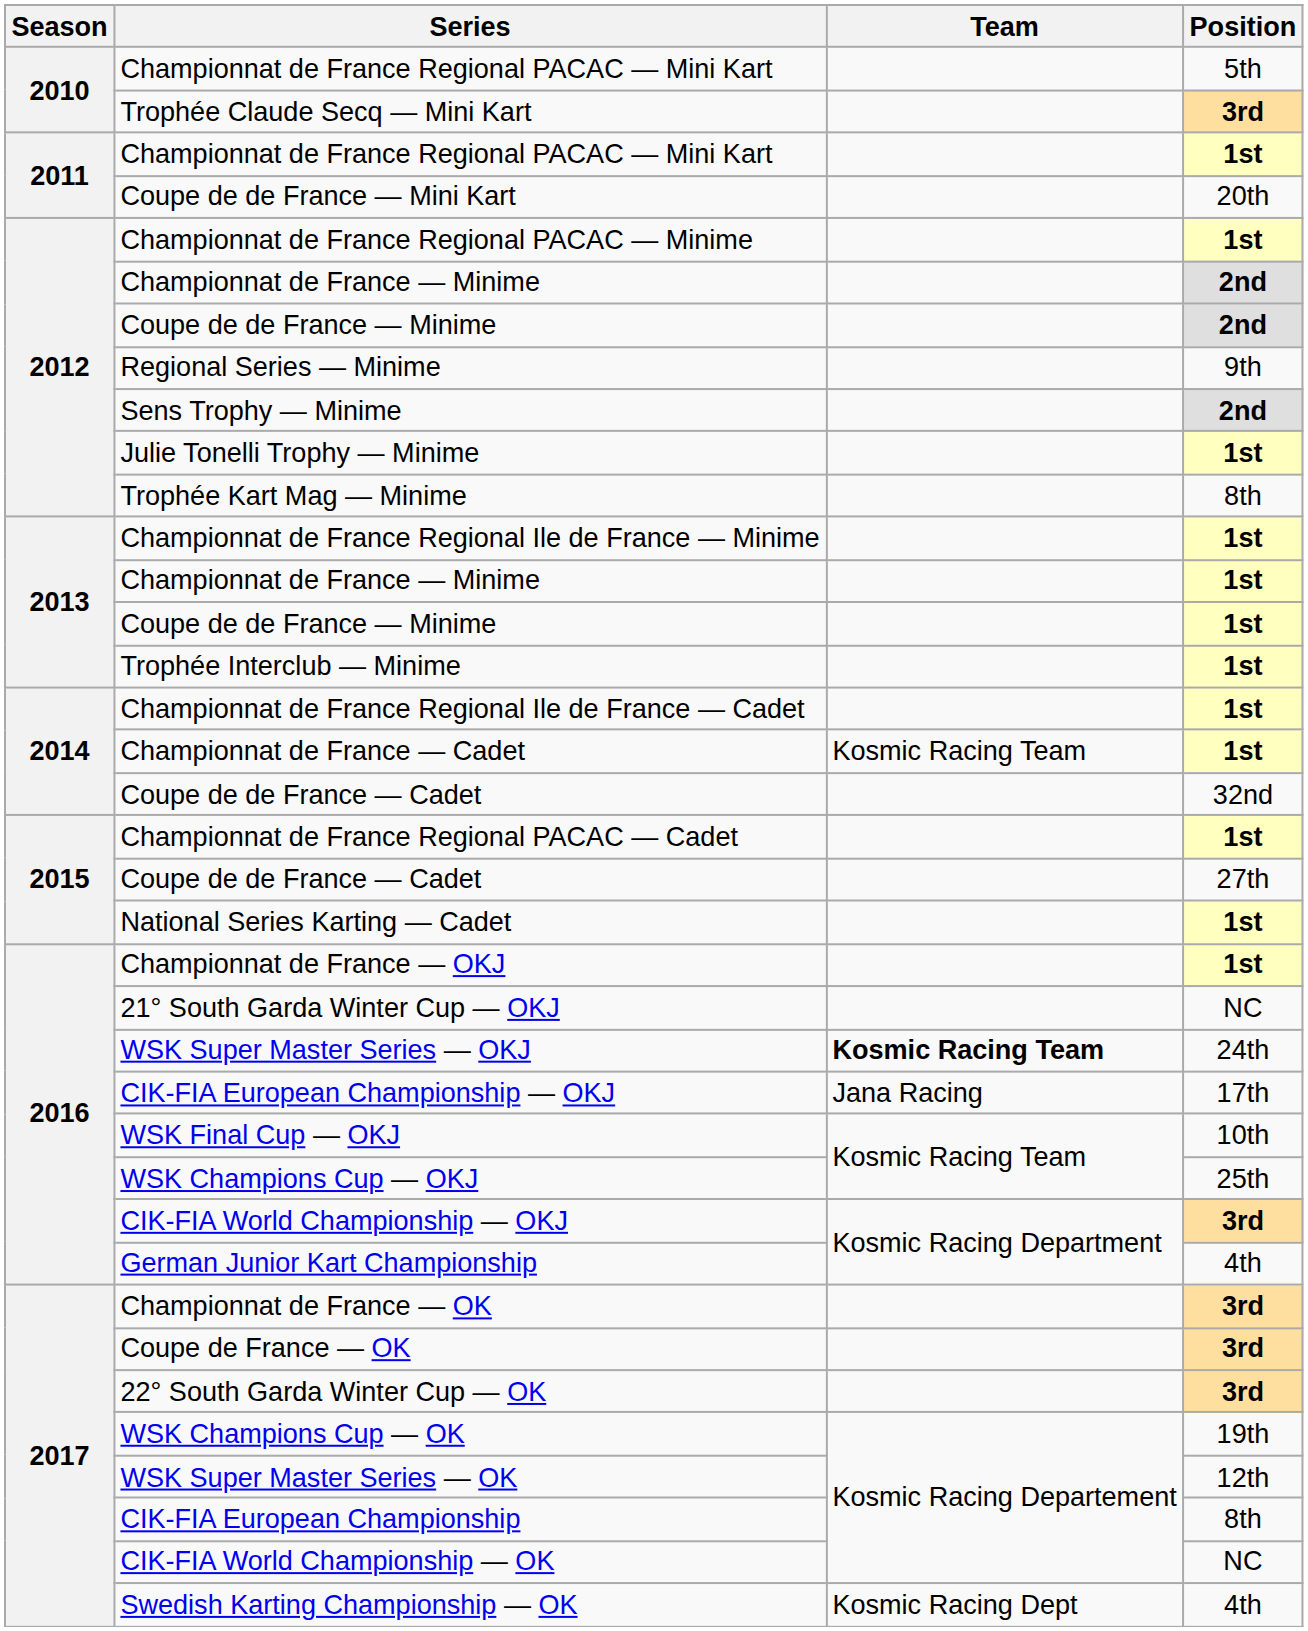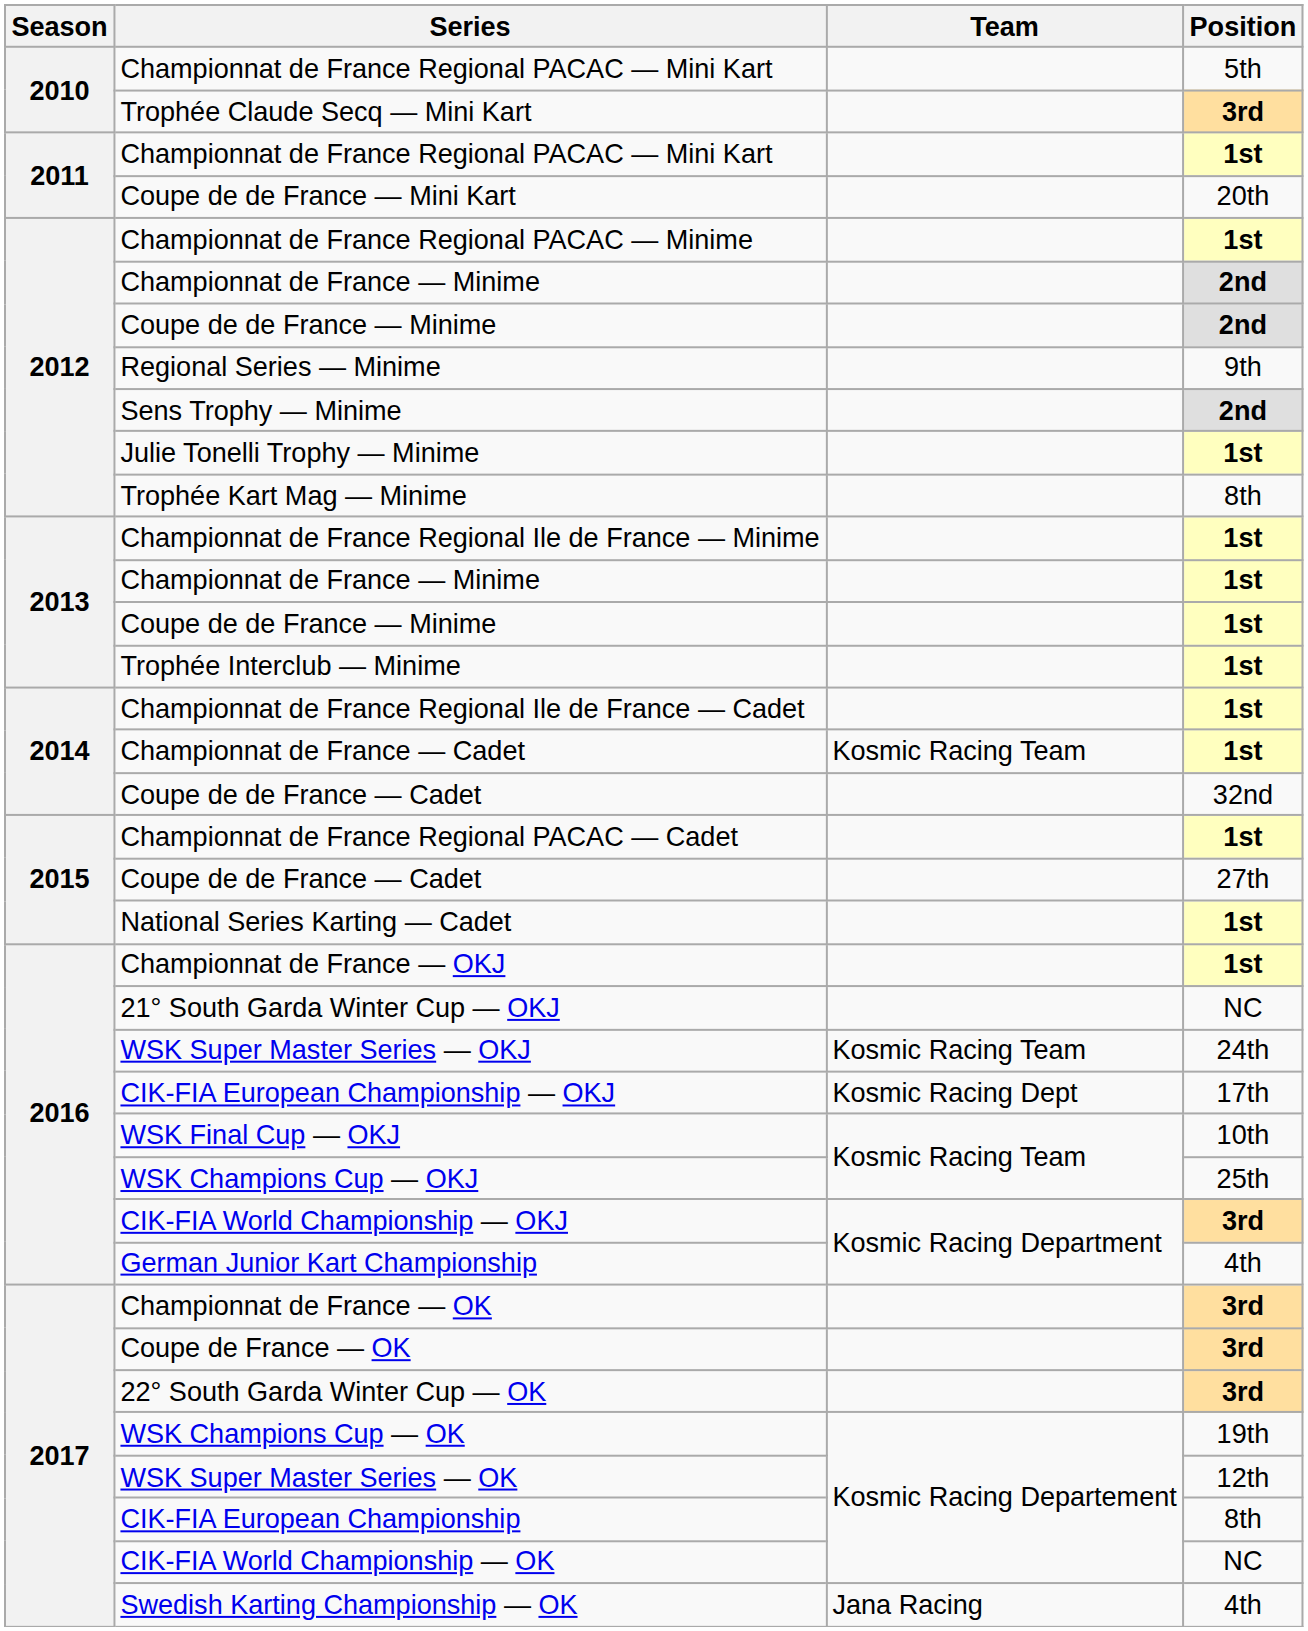WSK Super Master Series — OKJ | Team: bold -> normal
CIK-FIA European Championship — OKJ | Team: Jana Racing -> Kosmic Racing Dept
Swedish Karting Championship — OK | Team: Kosmic Racing Dept -> Jana Racing
